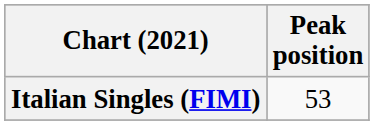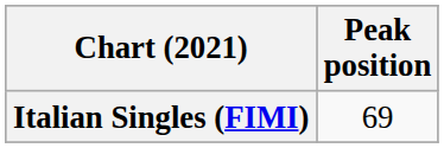Italian Singles (FIMI) | Peak position: 53 -> 69
